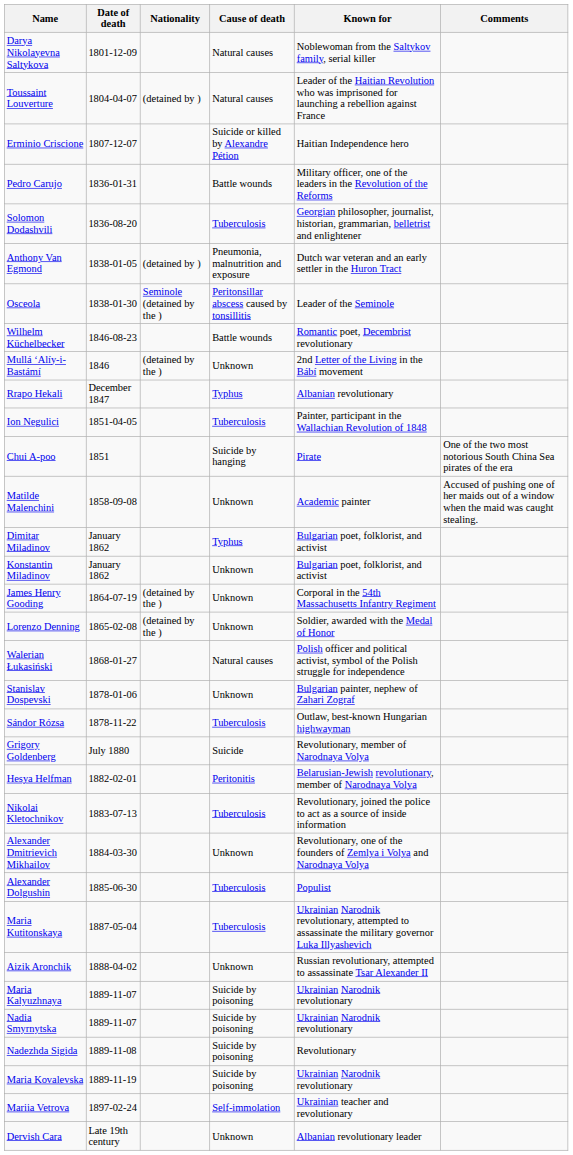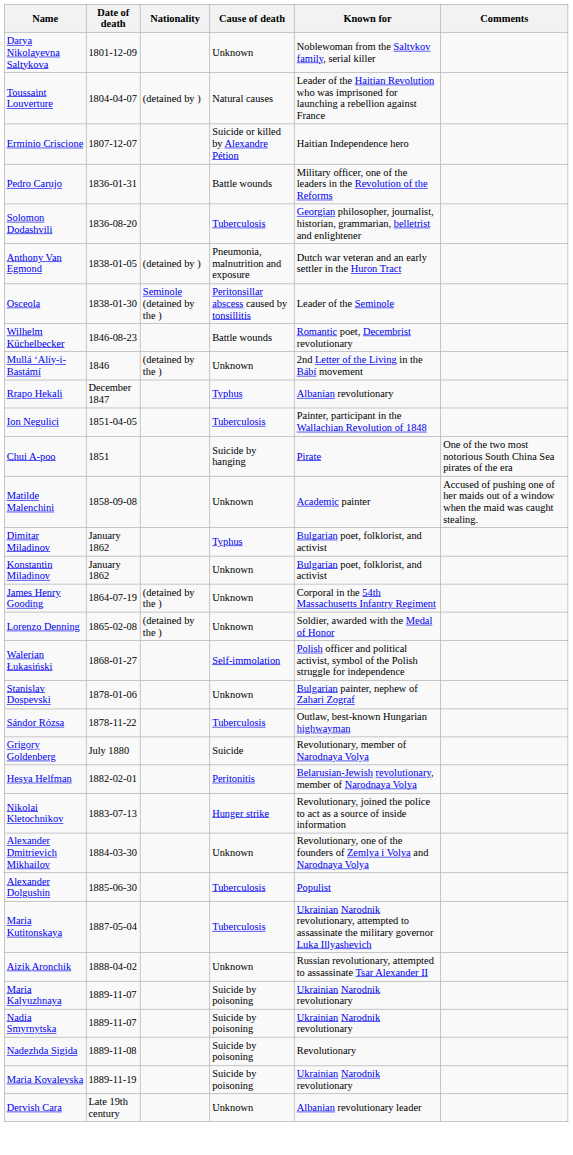Darya Nikolayevna Saltykova | Cause of death: Natural causes -> Unknown
Walerian Łukasiński | Cause of death: Natural causes -> Self-immolation
Nikolai Kletochnikov | Cause of death: Tuberculosis -> Hunger strike
- row: Mariia Vetrova | 1897-02-24 | Self-immolation | Ukrainian teacher and revolutionary
